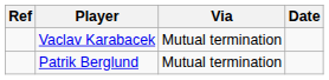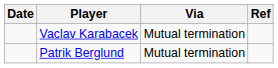columns swapped: Date <-> Ref
